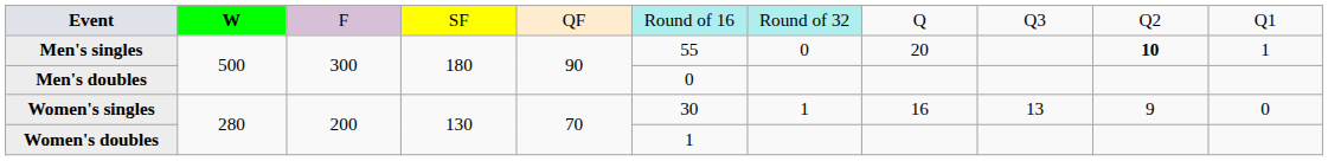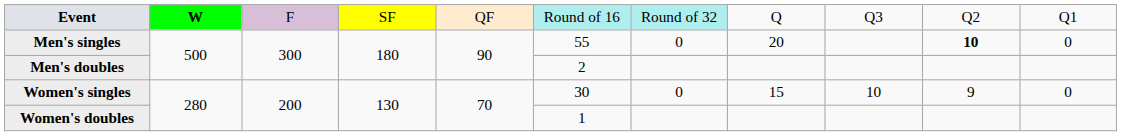Men's singles | column 11: 1 -> 0
Men's doubles | column 6: 0 -> 2
Women's singles | column 7: 1 -> 0
Women's singles | column 8: 16 -> 15
Women's singles | column 9: 13 -> 10
